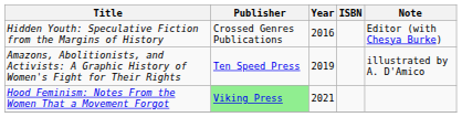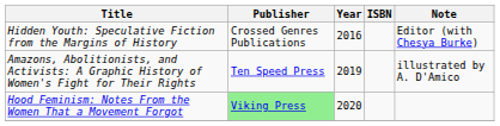Hood Feminism: Notes From the Women That a Movement Forgot | Year: 2021 -> 2020
